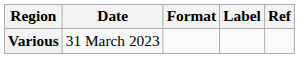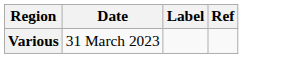- column: Format
